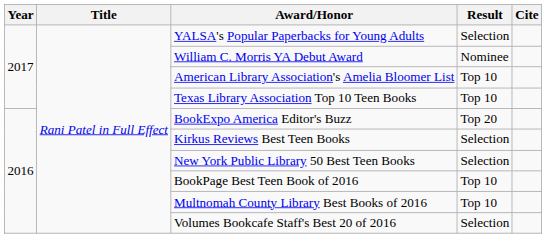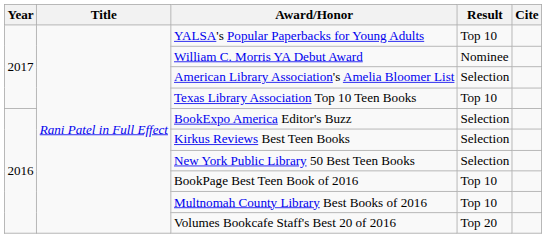YALSA's Popular Paperbacks for Young Adults | Result: Selection -> Top 10
American Library Association's Amelia Bloomer List | Result: Top 10 -> Selection
BookExpo America Editor's Buzz | Result: Top 20 -> Selection
Volumes Bookcafe Staff's Best 20 of 2016 | Result: Selection -> Top 20
